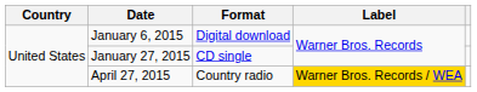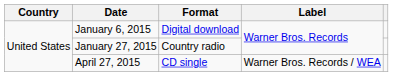January 27, 2015 | Format: CD single -> Country radio
April 27, 2015 | Format: Country radio -> CD single
April 27, 2015 | Label: gold background -> no background
